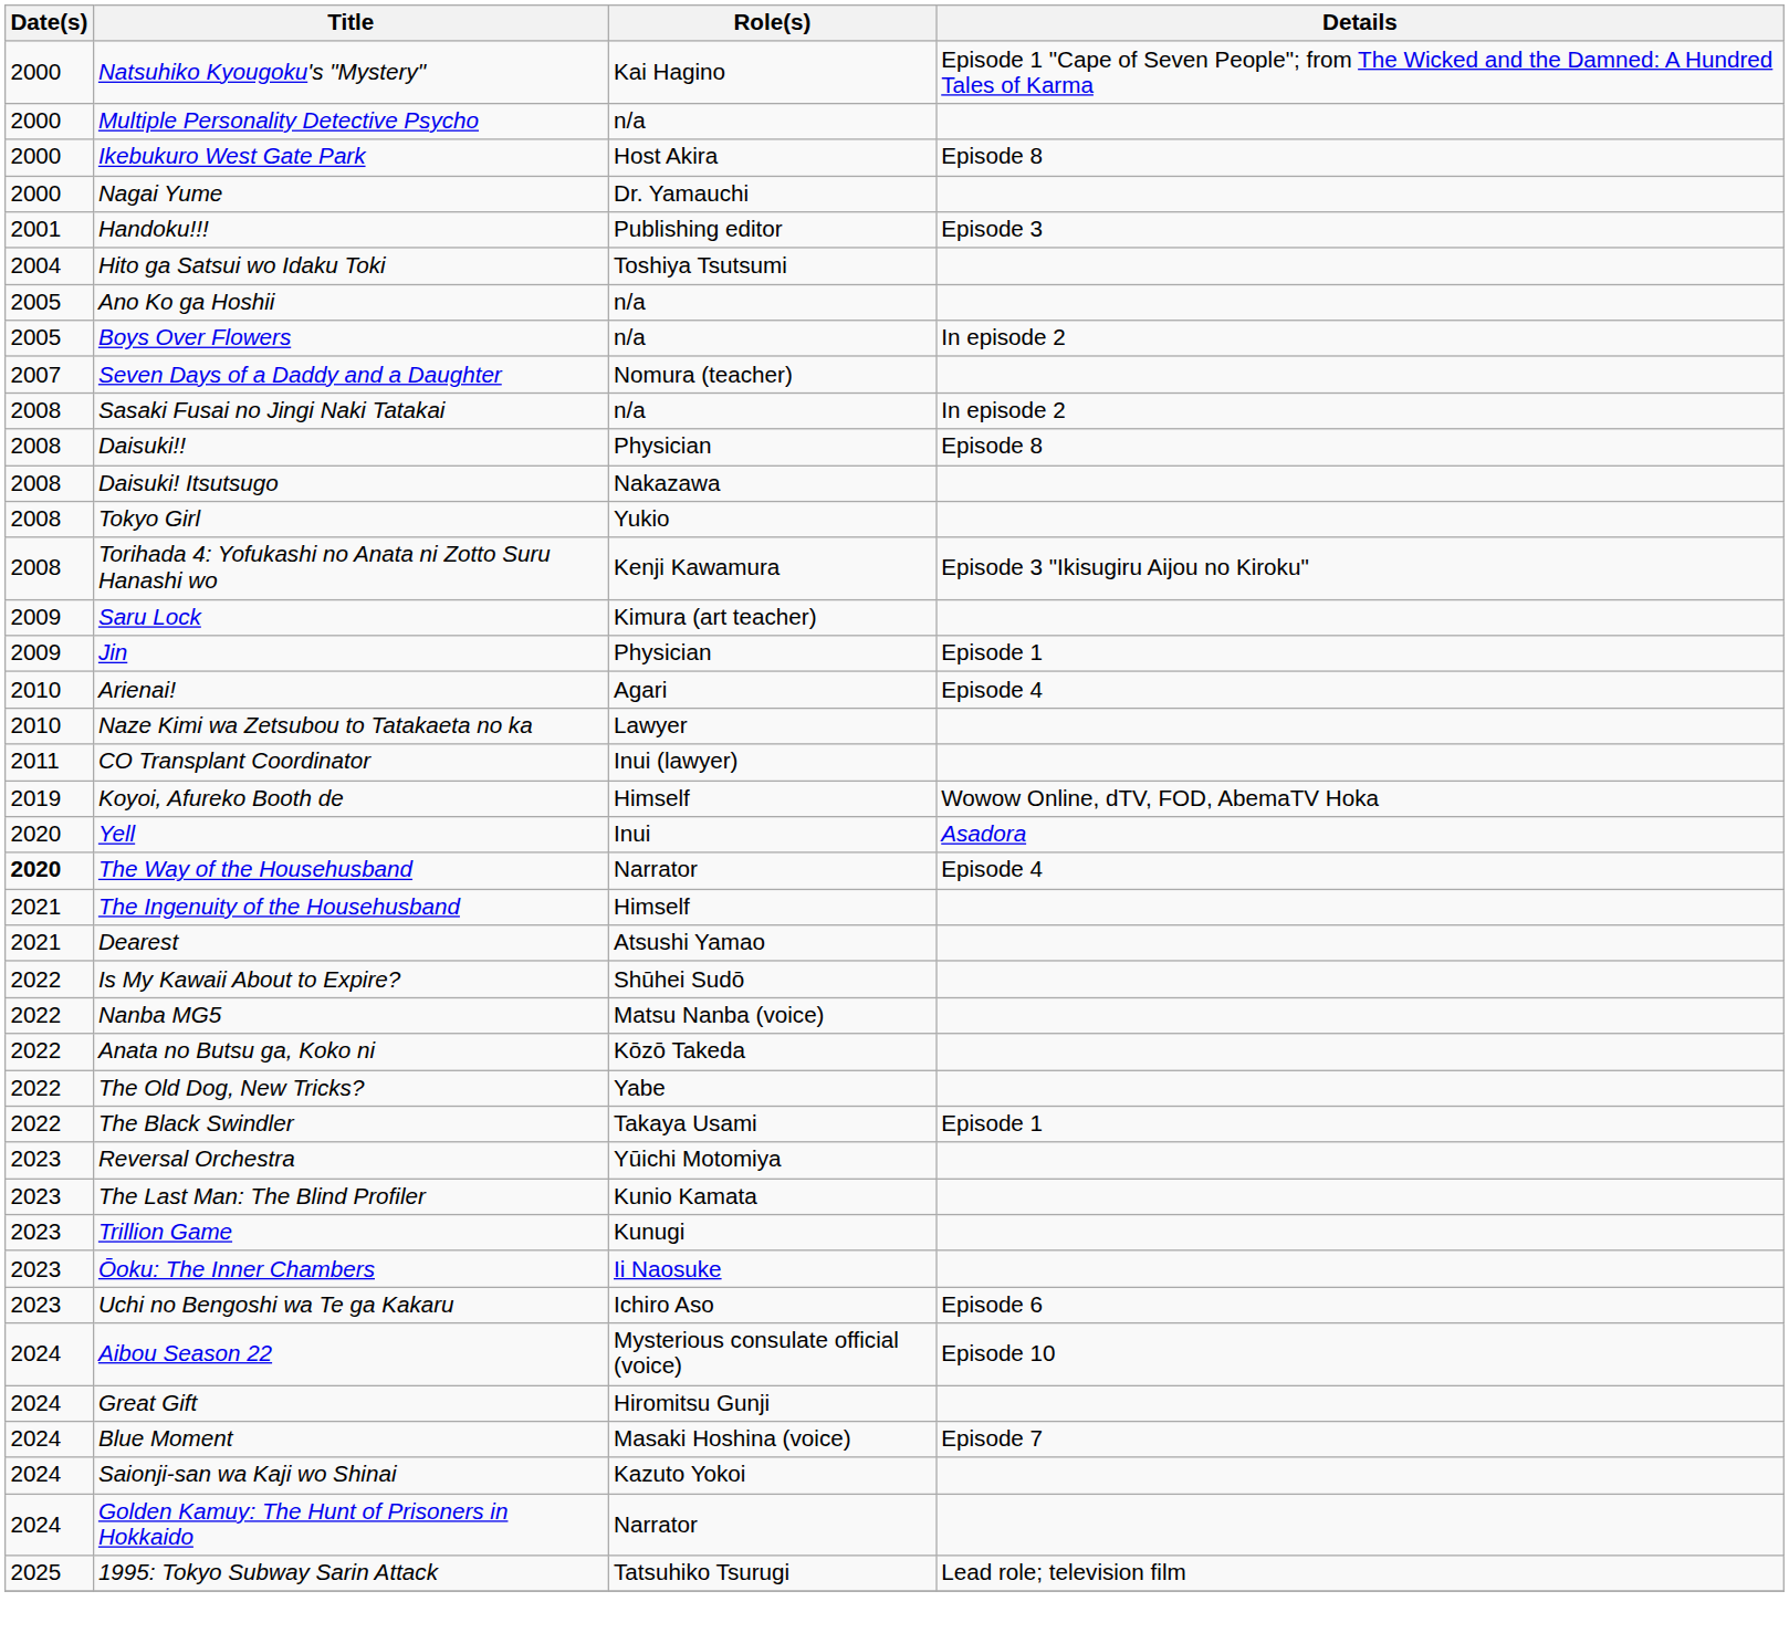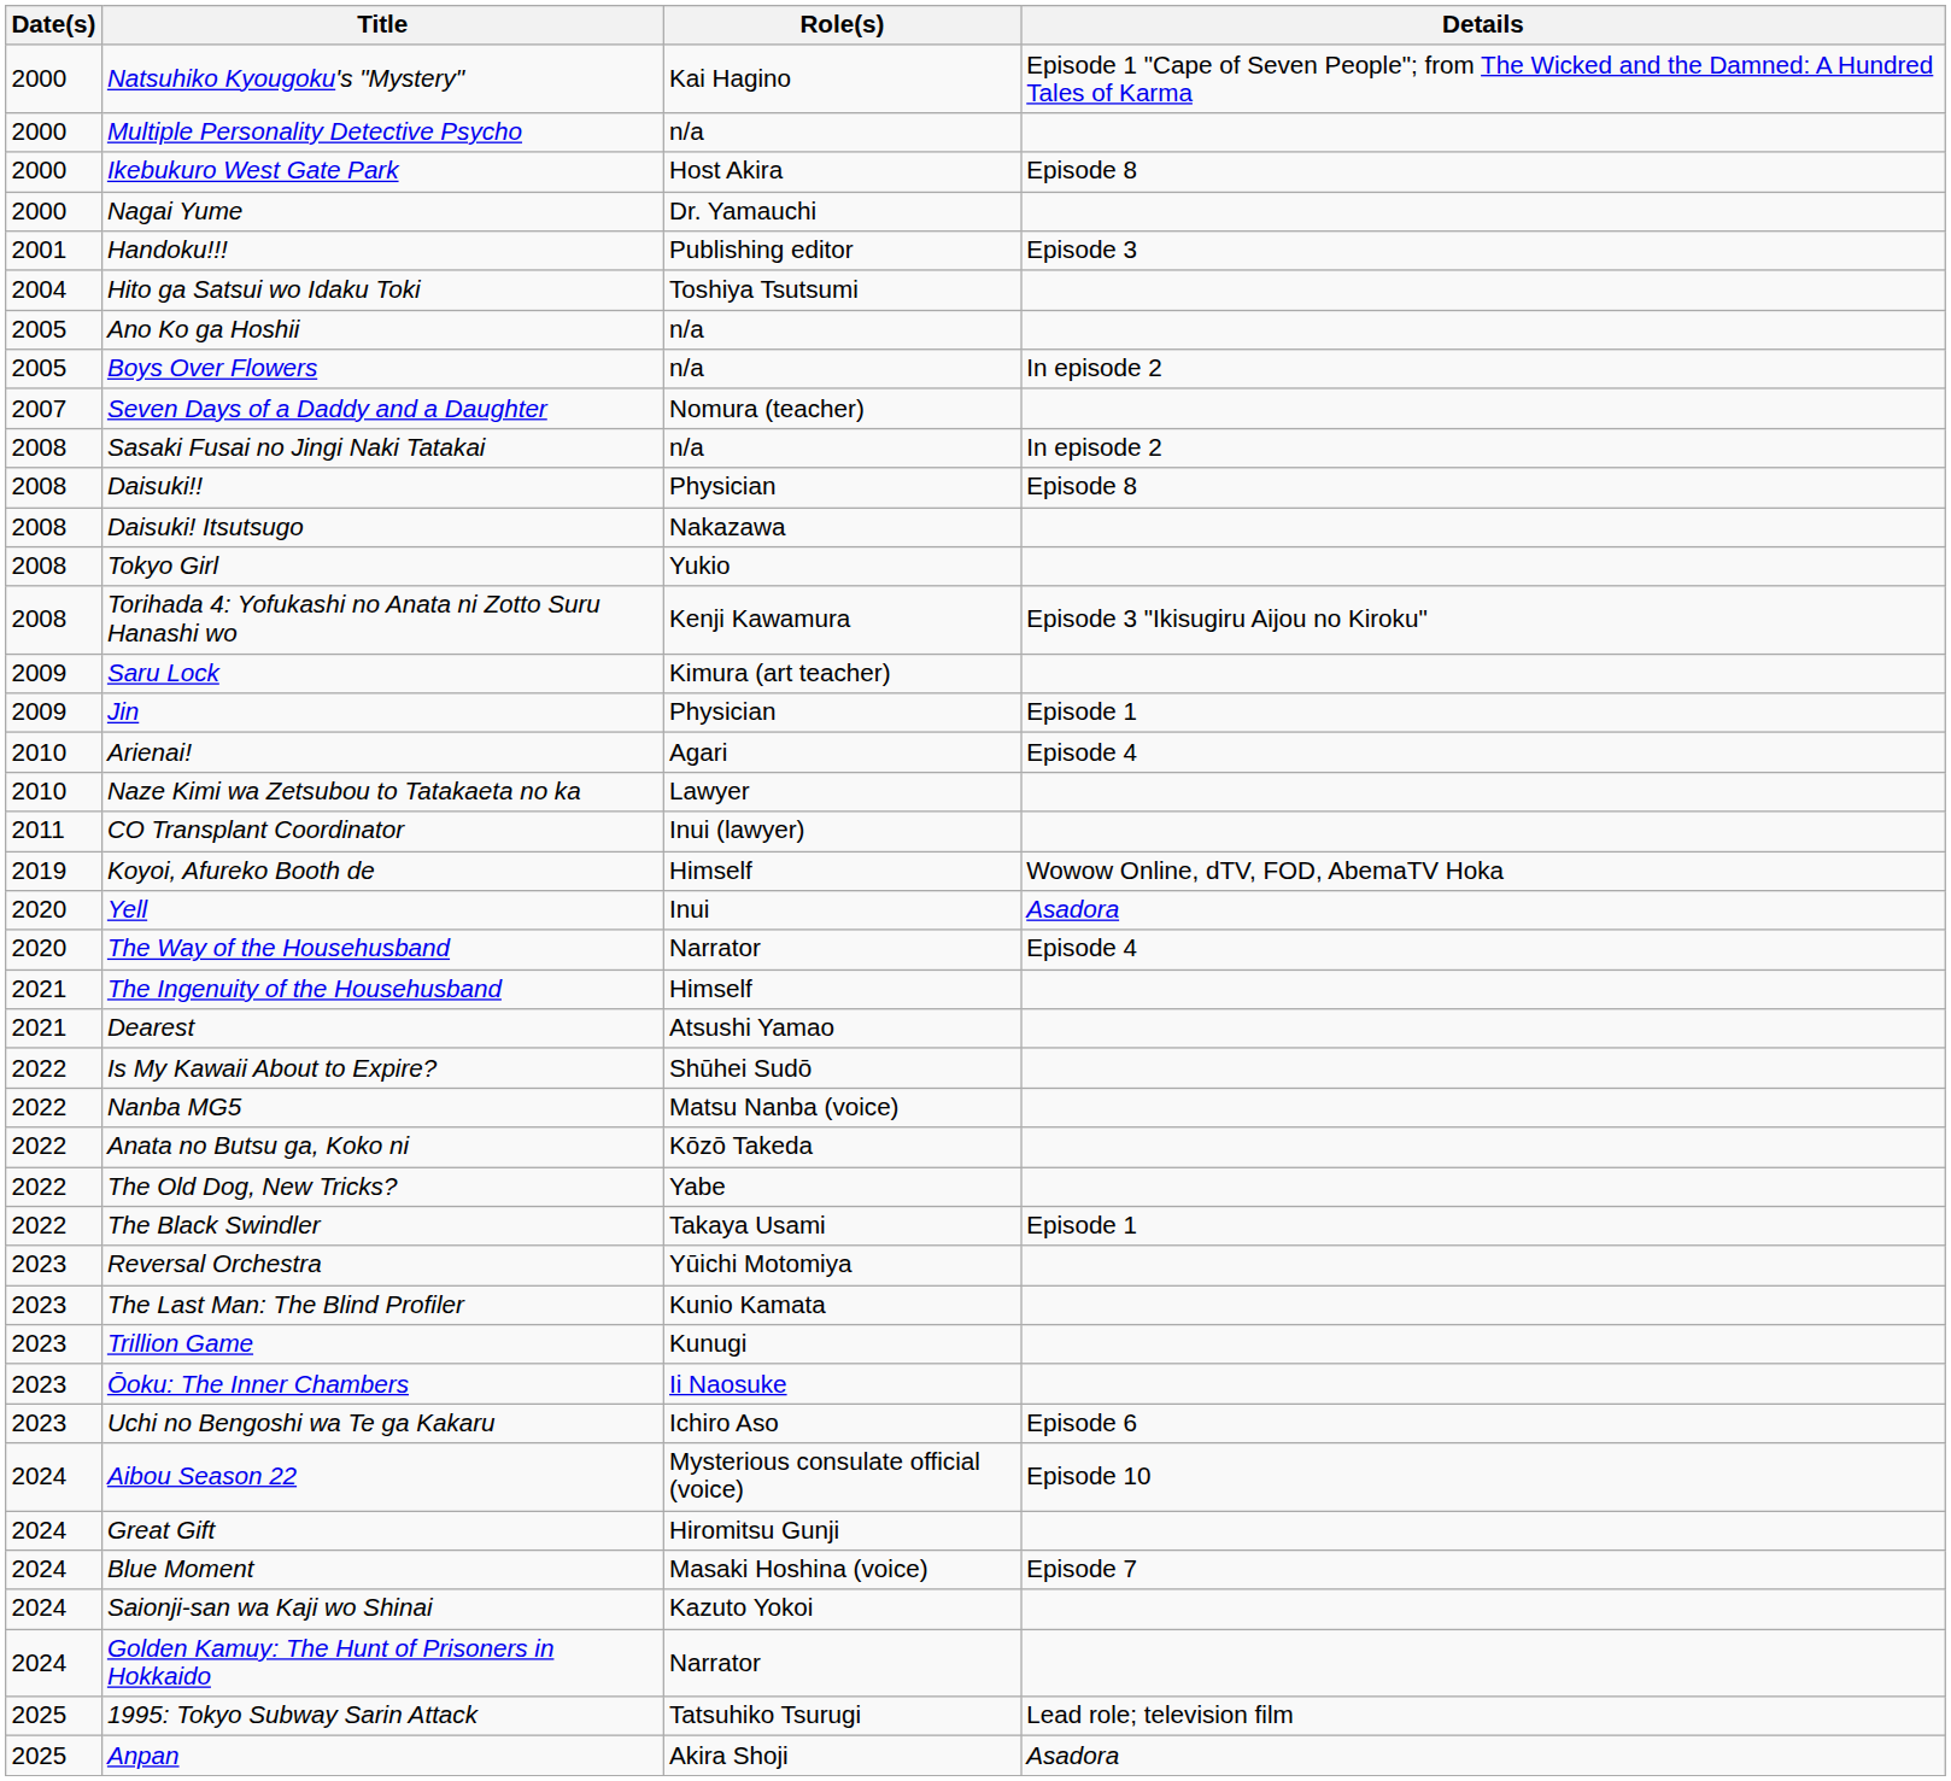The Way of the Househusband | Date(s): bold -> normal
+ row: 2025 | Anpan | Akira Shoji | Asadora
